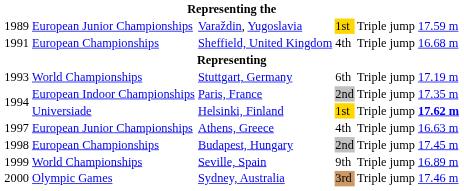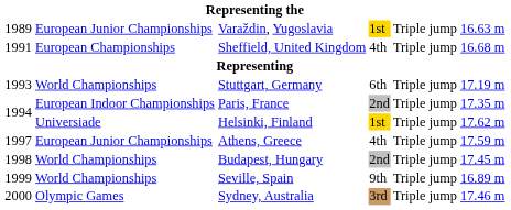Varaždin, Yugoslavia | column 6: 17.59 m -> 16.63 m
Helsinki, Finland | column 6: bold -> normal
Athens, Greece | column 6: 16.63 m -> 17.59 m
Budapest, Hungary | column 2: European Championships -> World Championships
